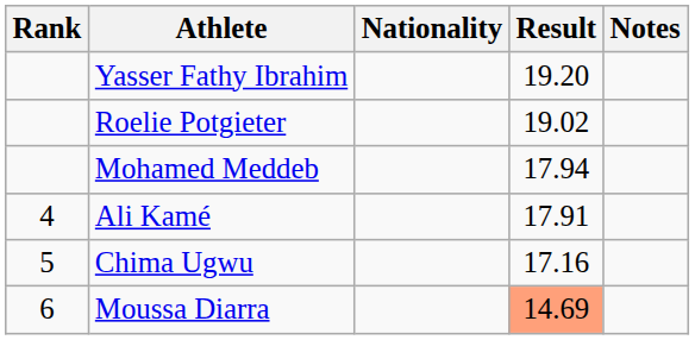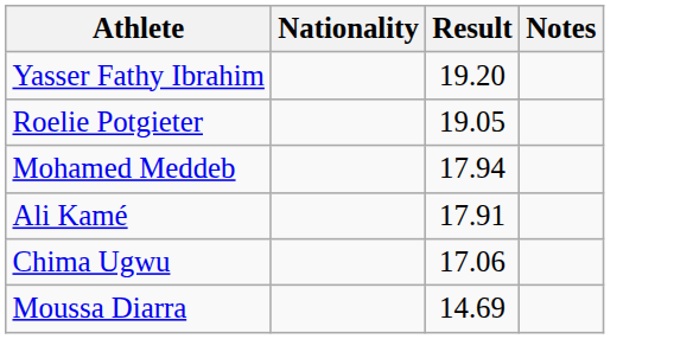- column: Rank | 4 | 5 | 6
Roelie Potgieter | Result: 19.02 -> 19.05
Chima Ugwu | Result: 17.16 -> 17.06
Moussa Diarra | Result: lightsalmon background -> no background
